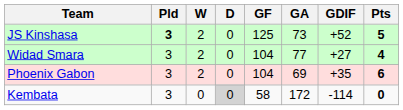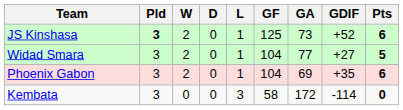+ column: L | 1 | 1 | 1 | 3
JS Kinshasa | Pts: 5 -> 6
Widad Smara | Pts: 4 -> 5
Kembata | D: lightgrey background -> no background
